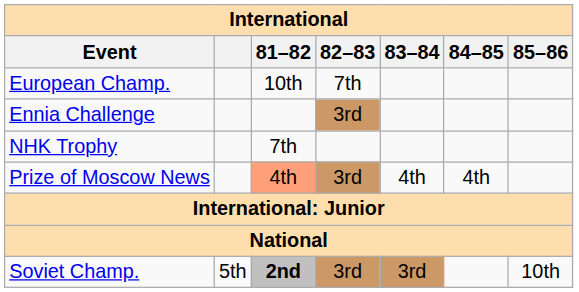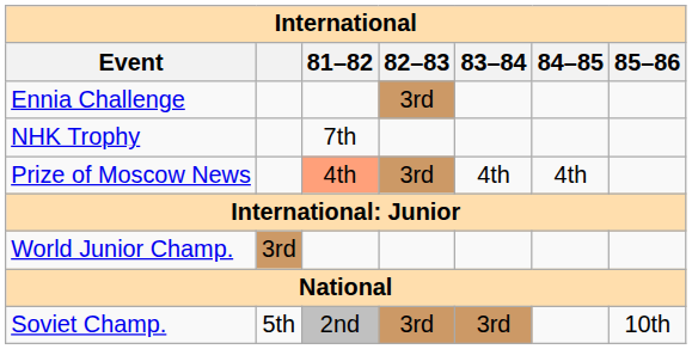- row: European Champ. | 10th | 7th
+ row: World Junior Champ. | 3rd
Soviet Champ. | 81–82: bold -> normal
